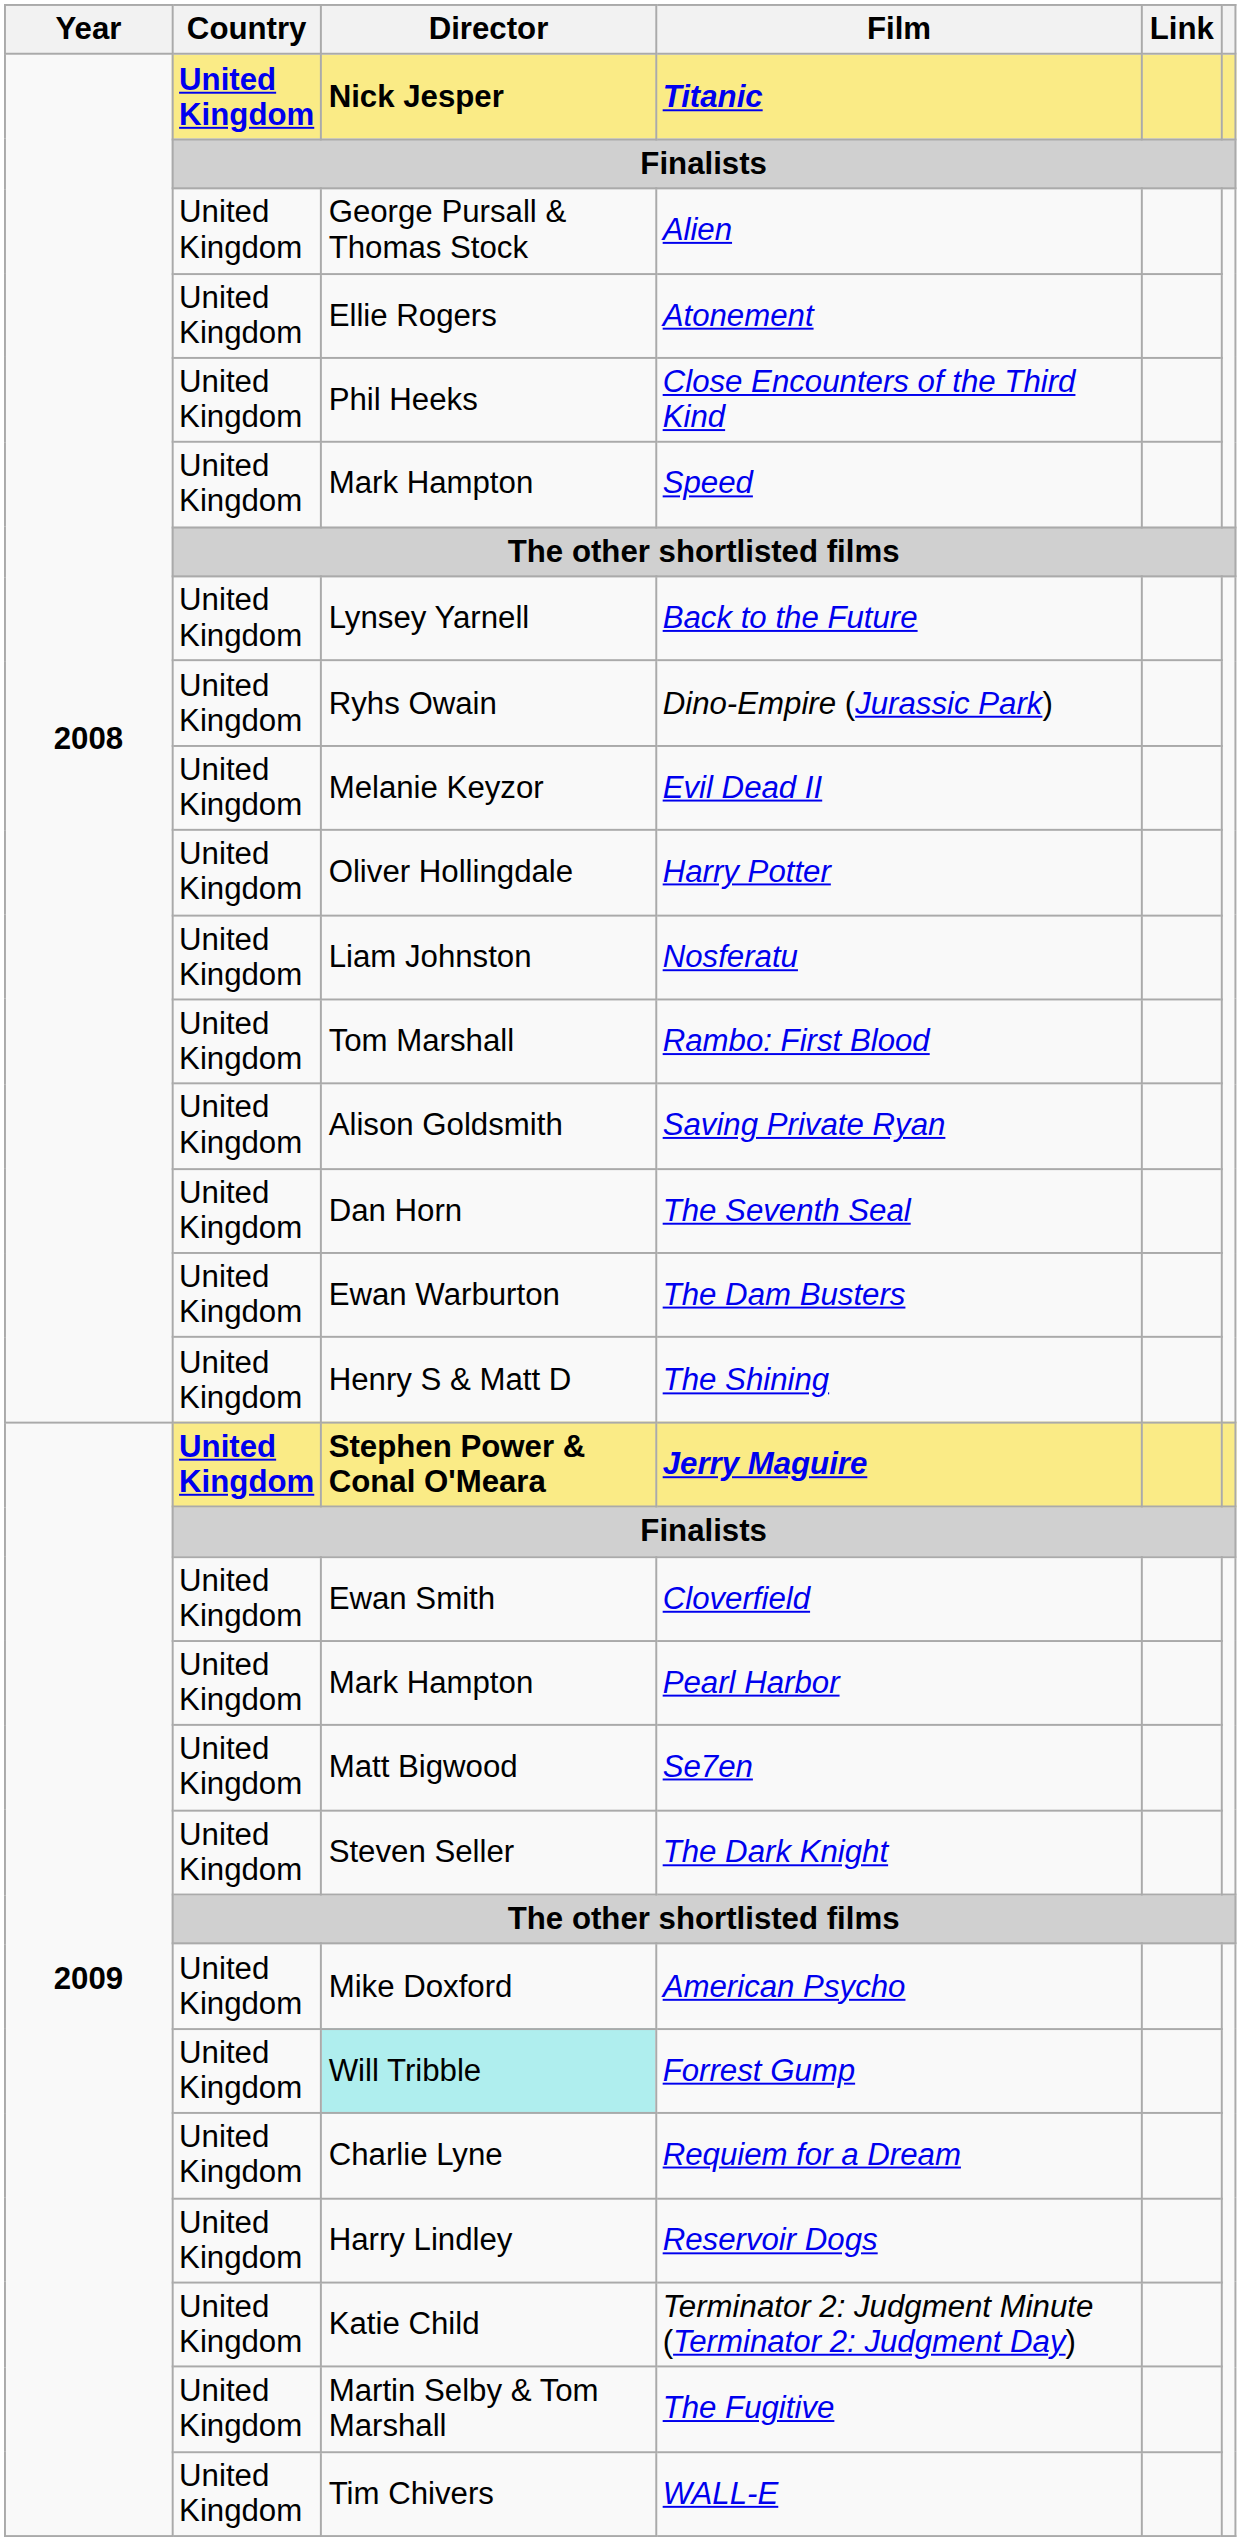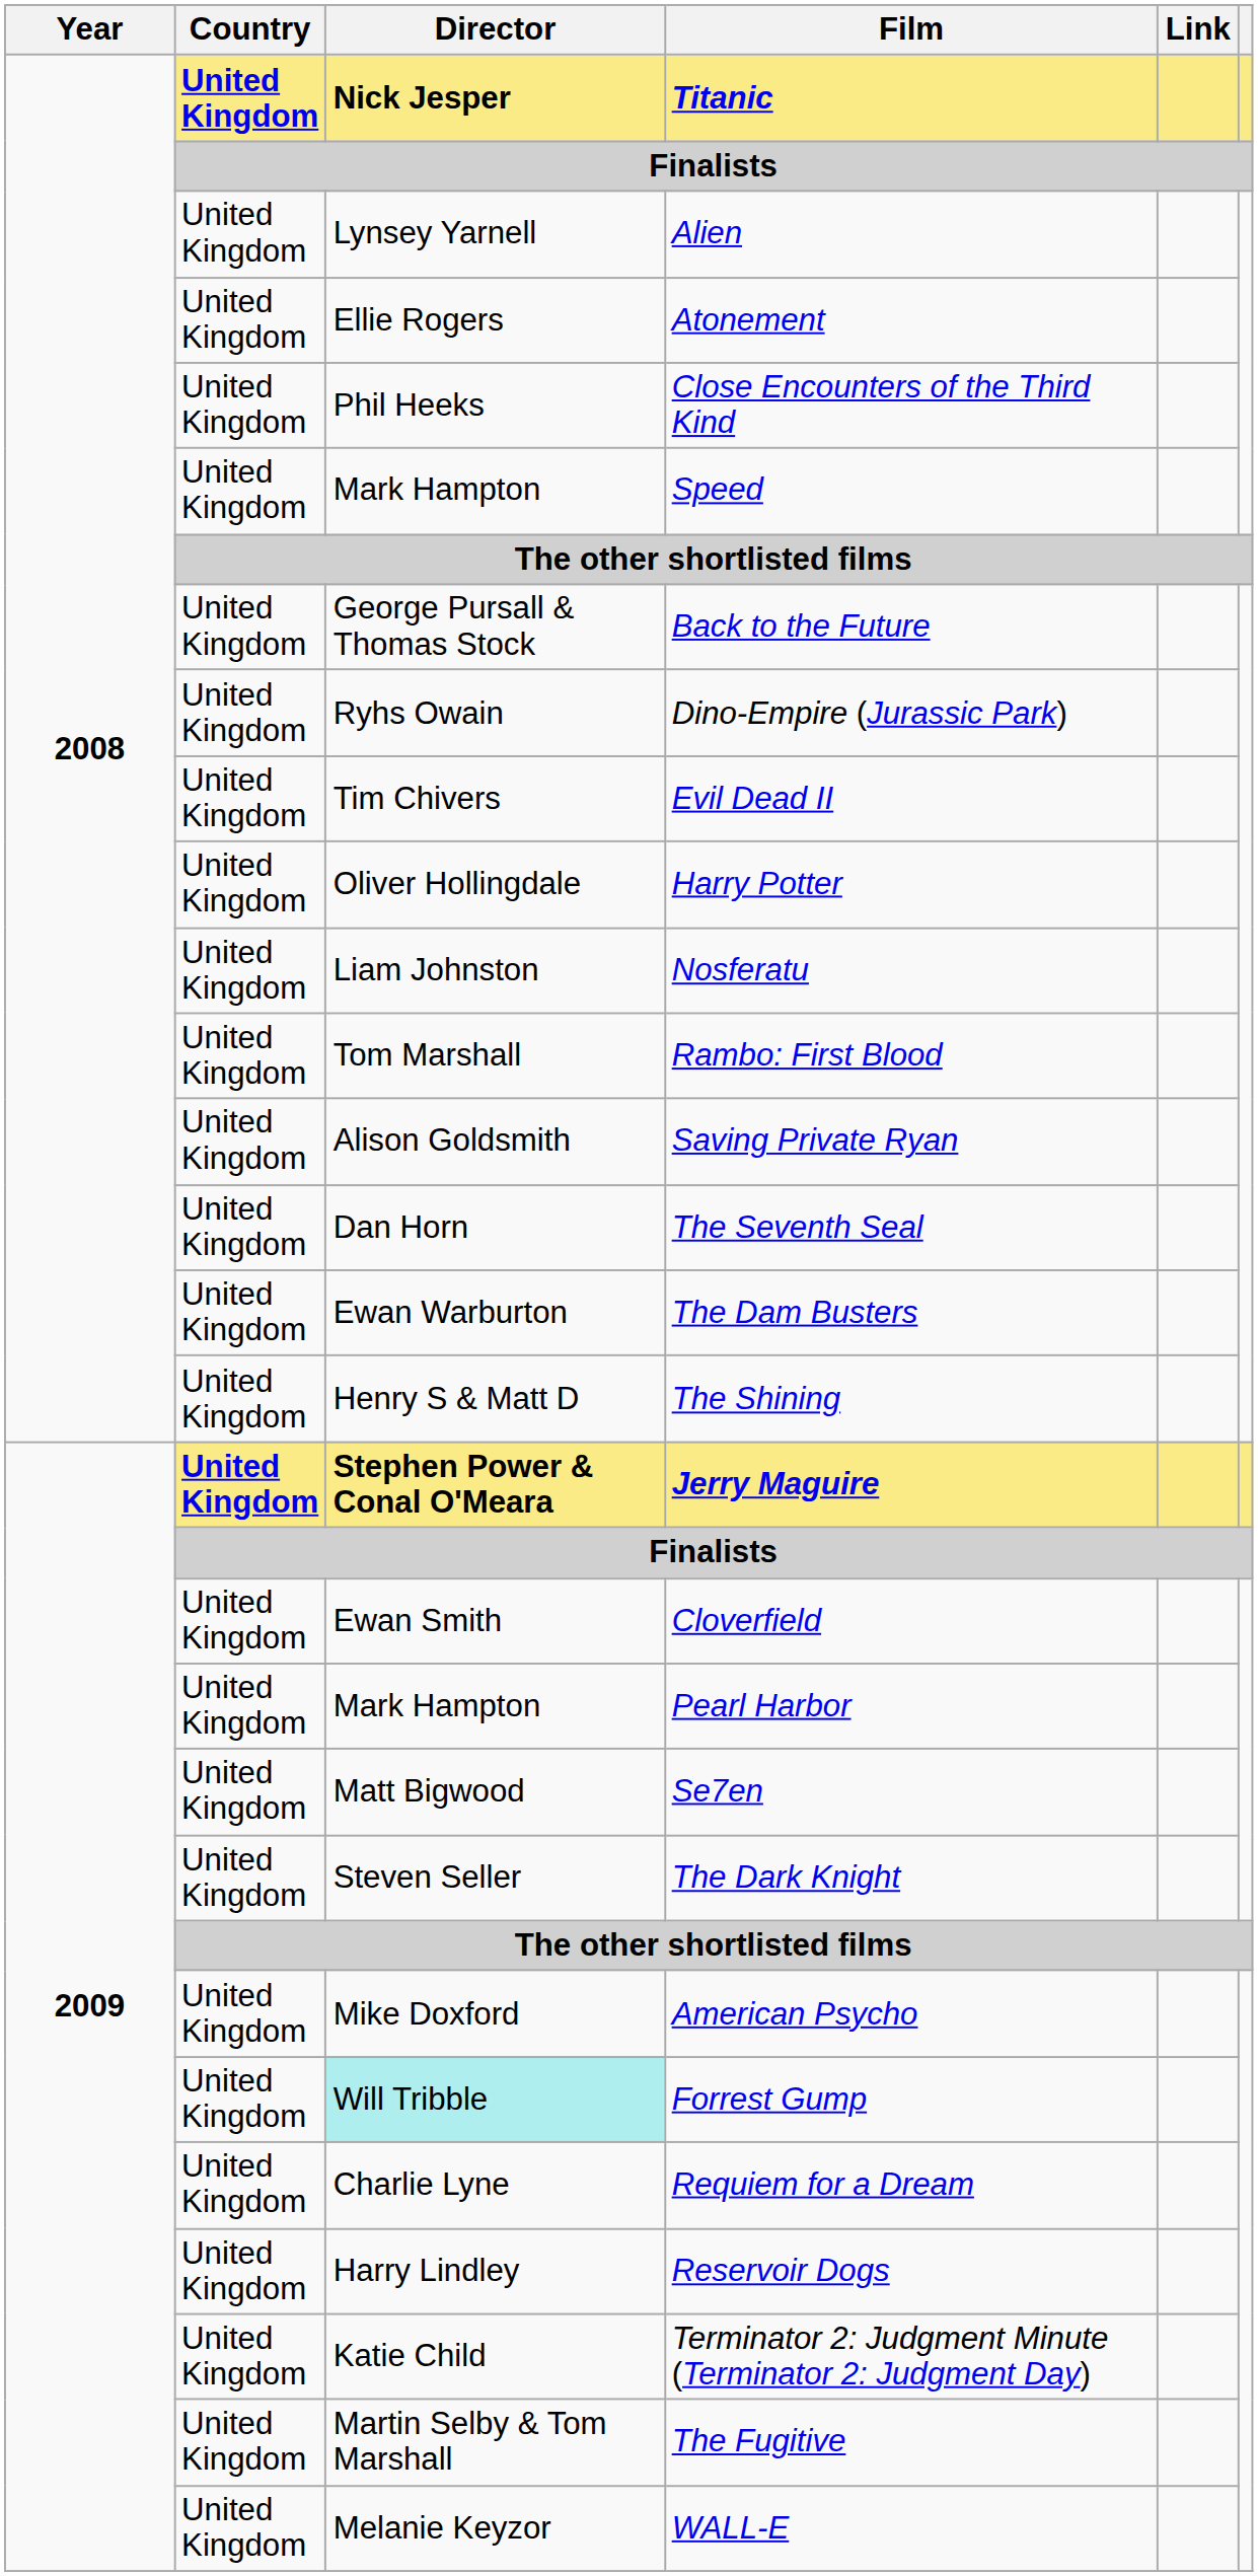Alien | Director: George Pursall & Thomas Stock -> Lynsey Yarnell
Back to the Future | Director: Lynsey Yarnell -> George Pursall & Thomas Stock
Evil Dead II | Director: Melanie Keyzor -> Tim Chivers
WALL-E | Director: Tim Chivers -> Melanie Keyzor
